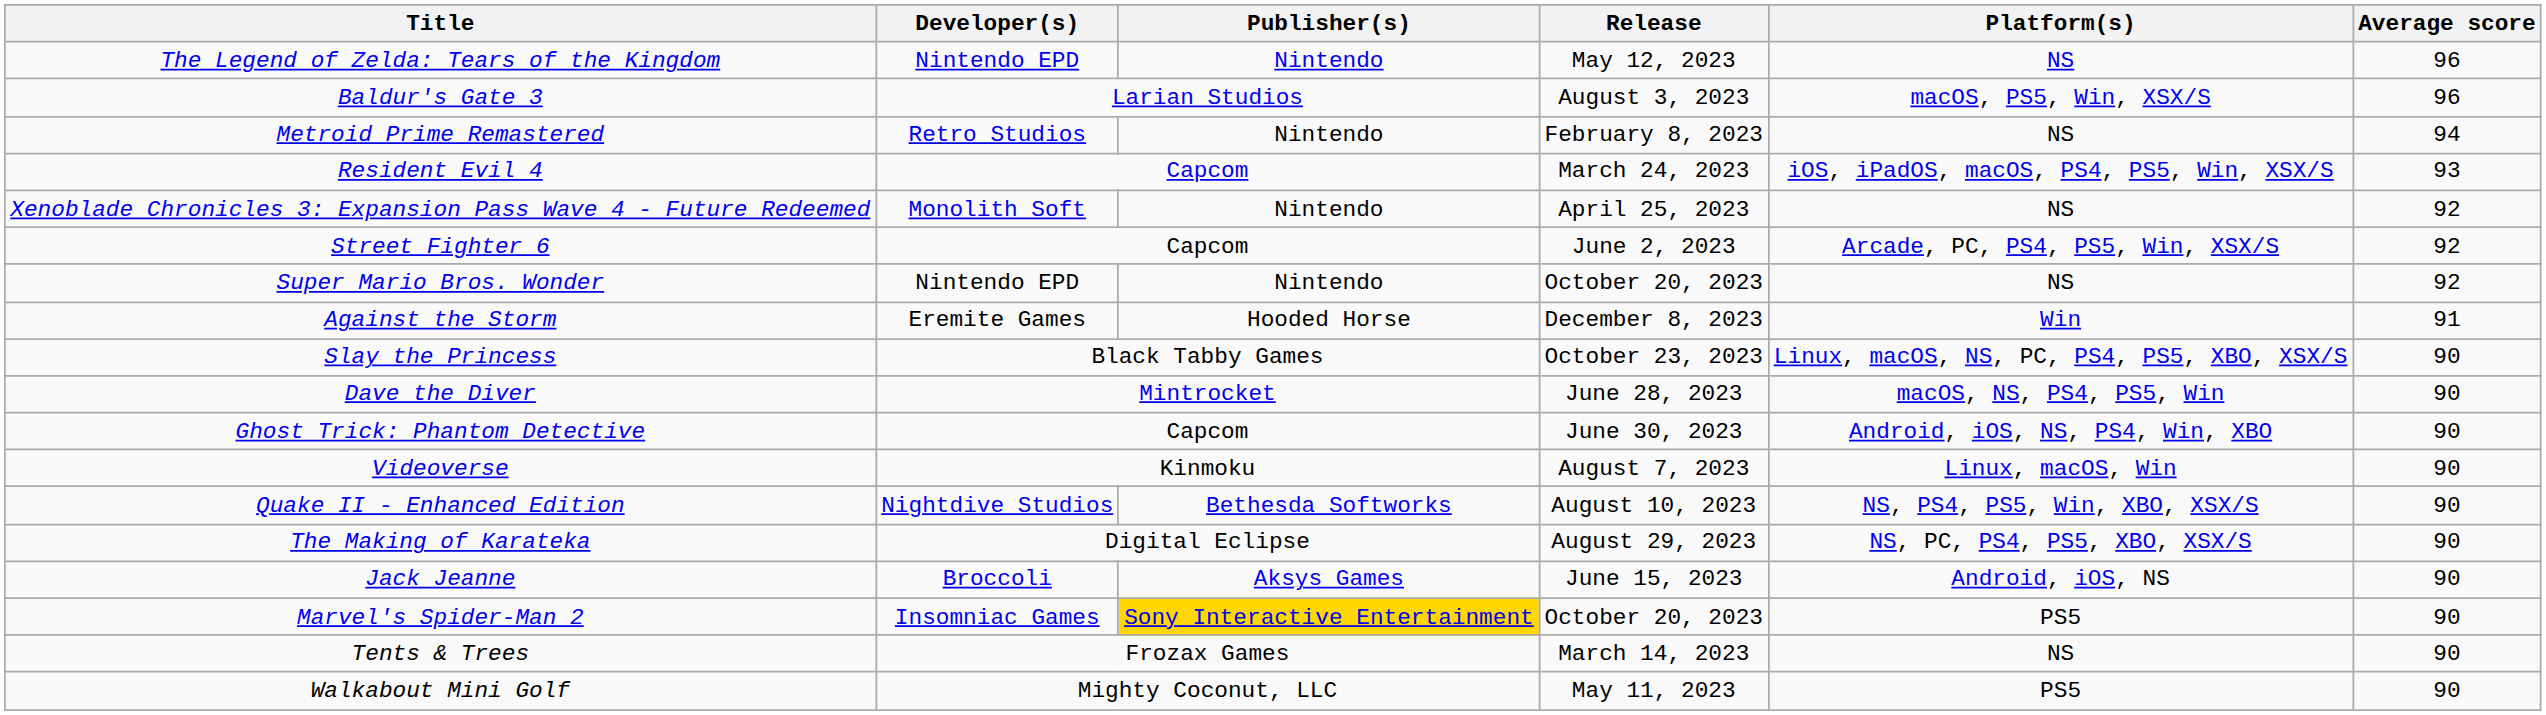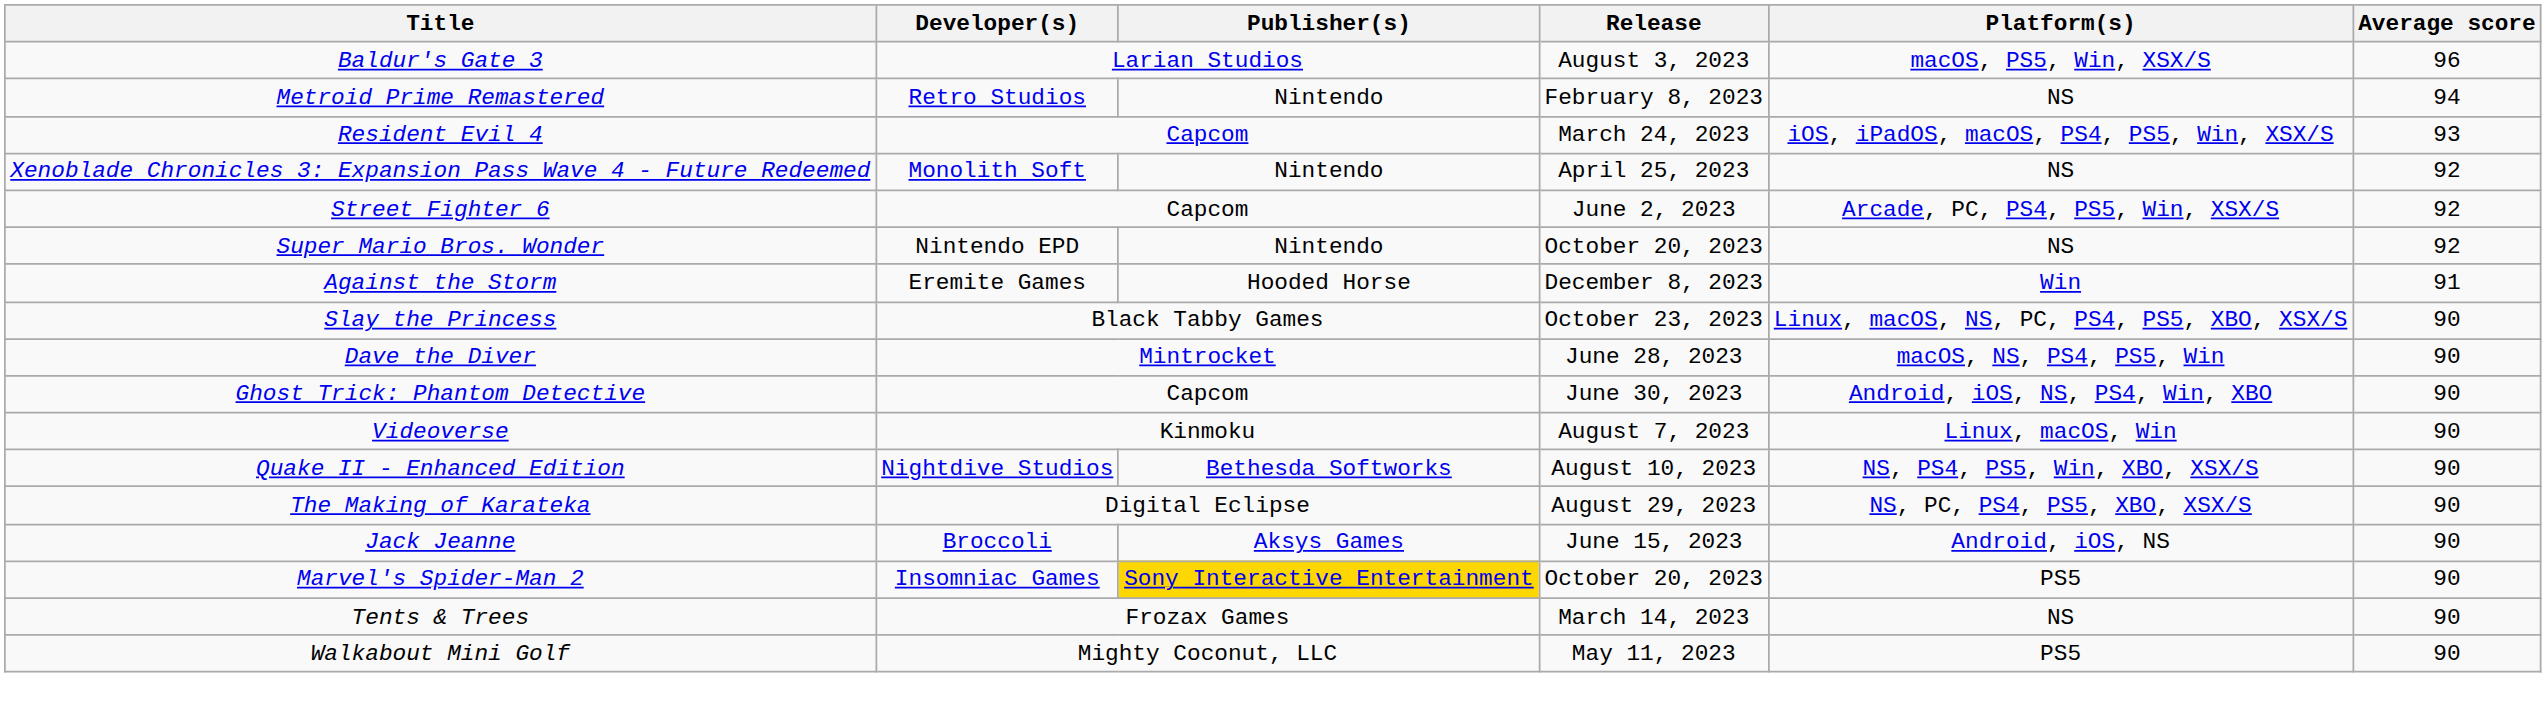- row: The Legend of Zelda: Tears of the Kingdom | Nintendo EPD | Nintendo | May 12, 2023 | NS | 96
